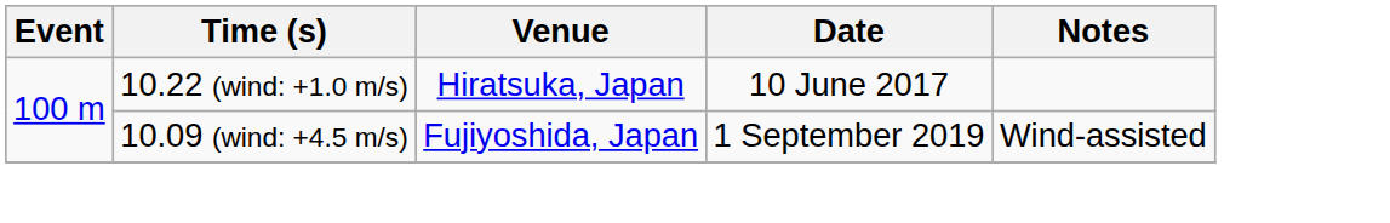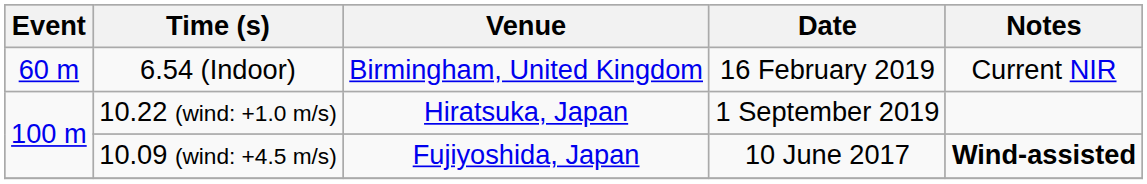+ row: 60 m | 6.54 (Indoor) | Birmingham, United Kingdom | 16 February 2019 | Current NIR
10.22 (wind: +1.0 m/s) | Date: 10 June 2017 -> 1 September 2019
10.09 (wind: +4.5 m/s) | Date: 1 September 2019 -> 10 June 2017
10.09 (wind: +4.5 m/s) | Notes: normal -> bold
